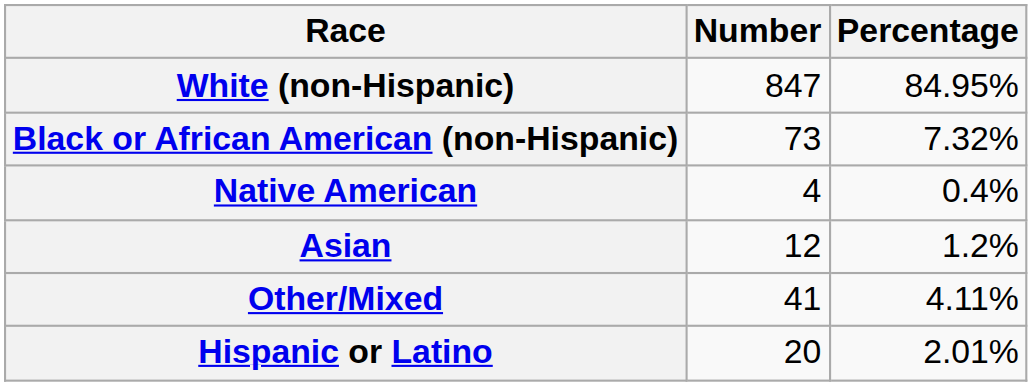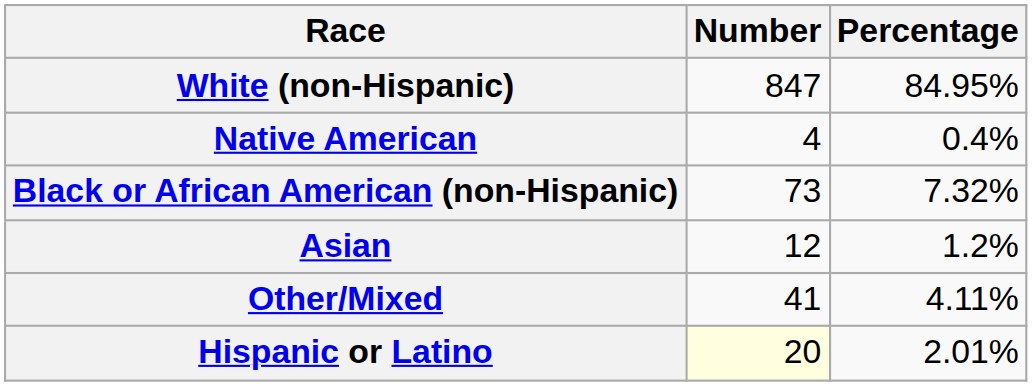rows swapped: Black or African American (non-Hispanic) <-> Native American
Hispanic or Latino | Number: no background -> lightyellow background
